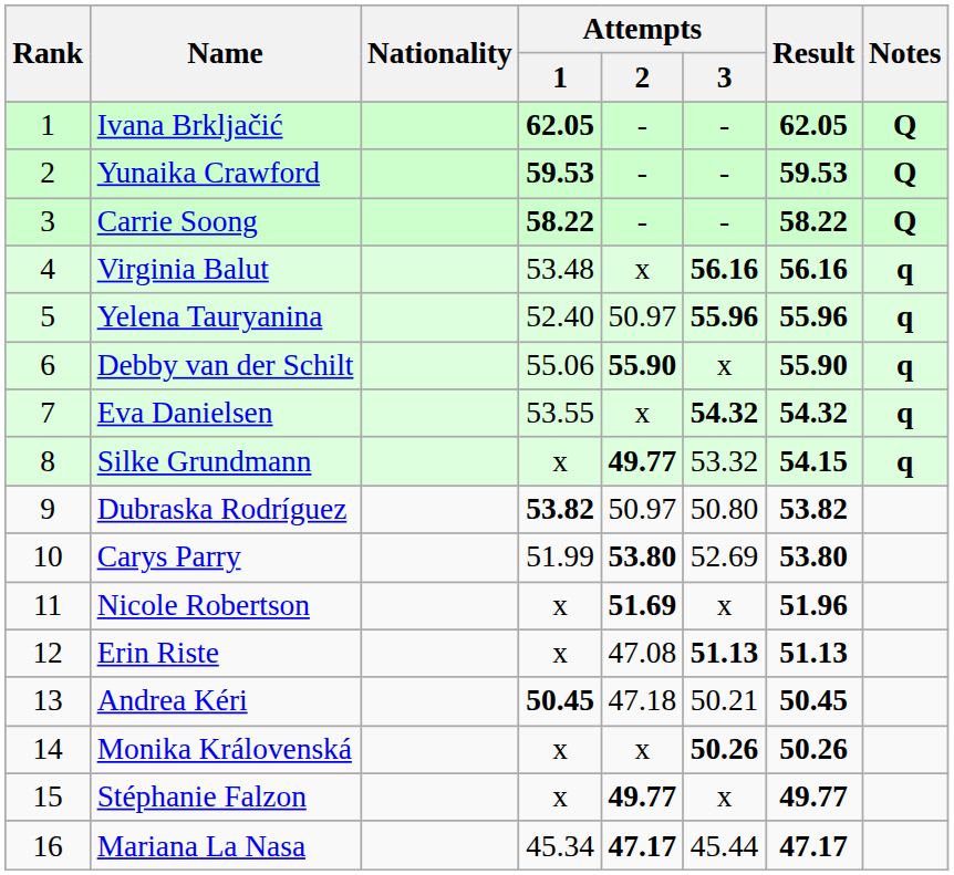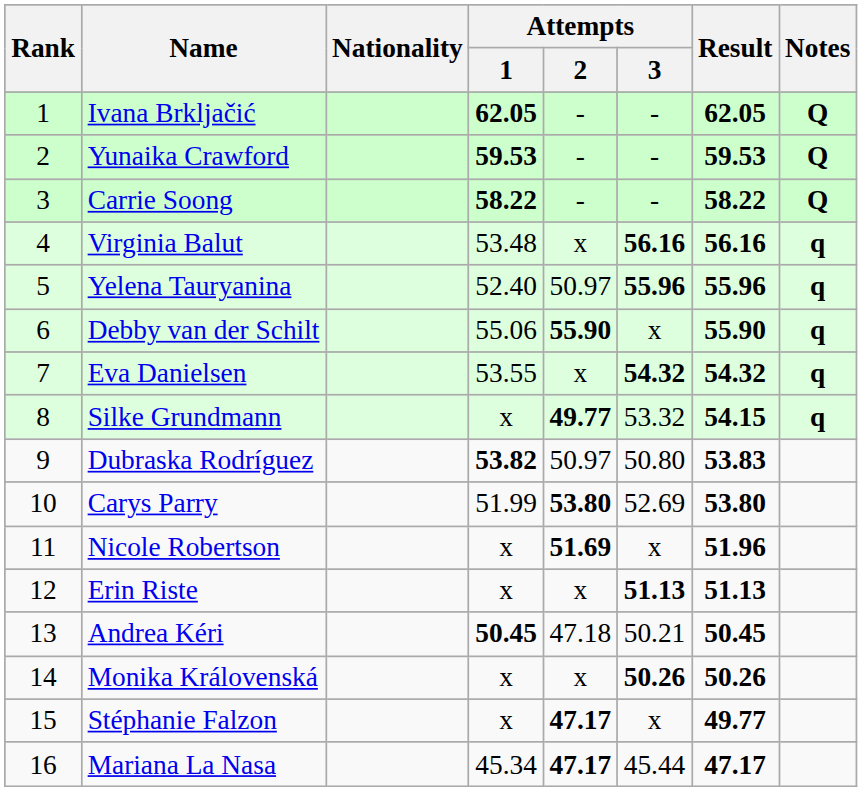Dubraska Rodríguez | Result: 53.82 -> 53.83
Erin Riste | Attempts / 2: 47.08 -> x
Stéphanie Falzon | Attempts / 2: 49.77 -> 47.17
